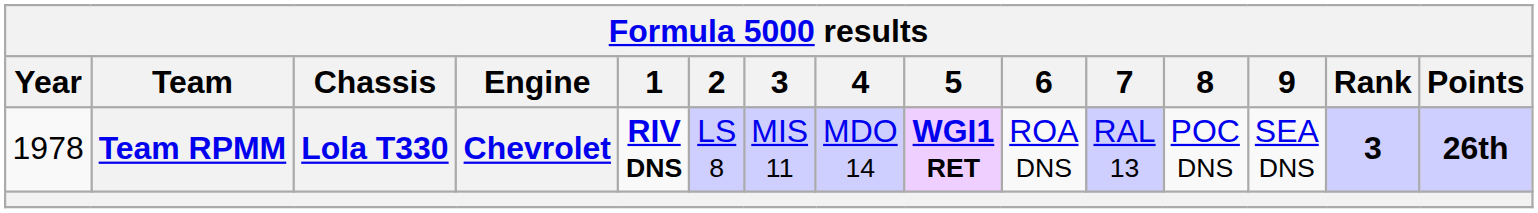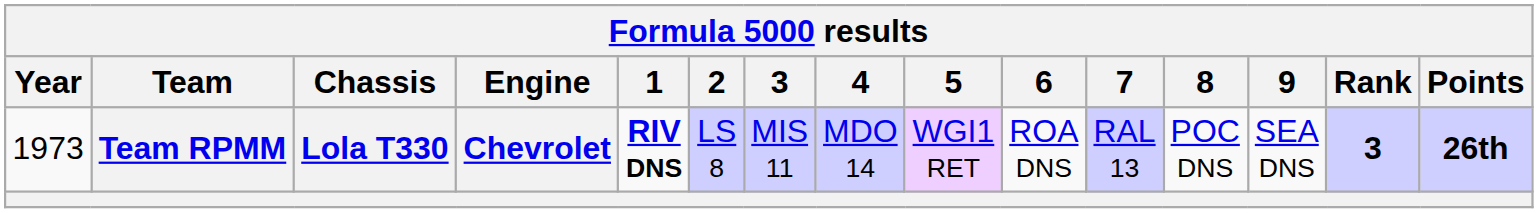Team RPMM | Year: 1978 -> 1973
Team RPMM | 5: bold -> normal
